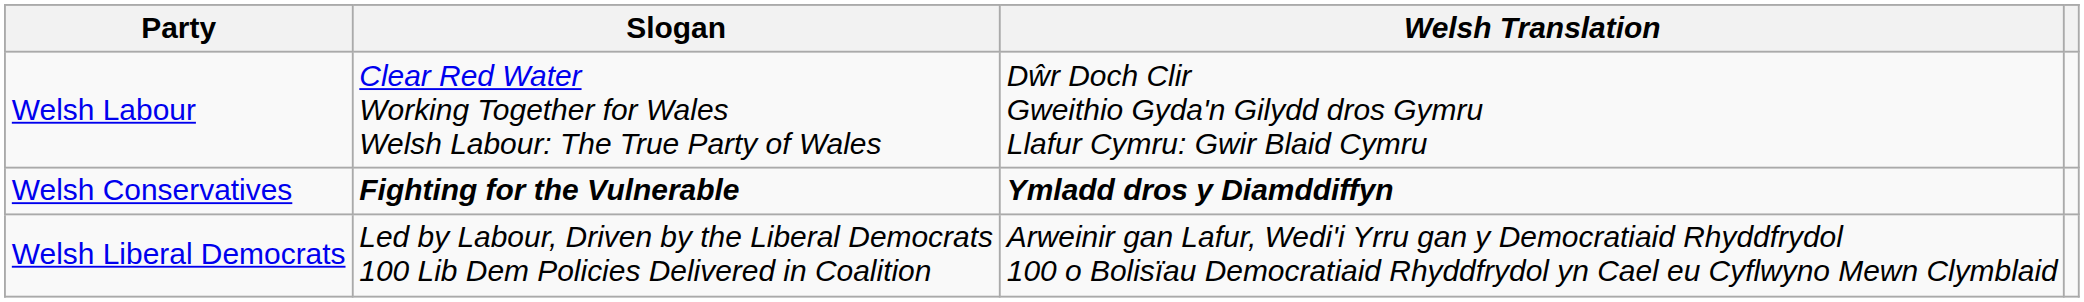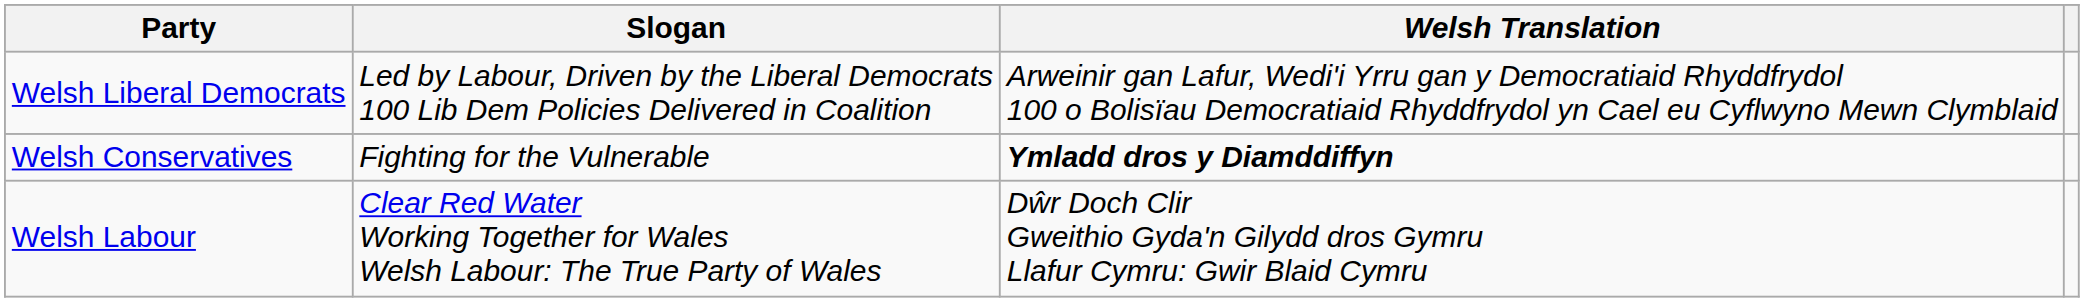rows swapped: Welsh Labour <-> Welsh Liberal Democrats
Welsh Conservatives | Slogan: bold -> normal
